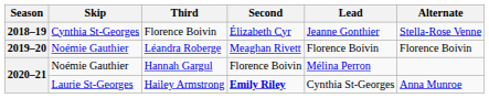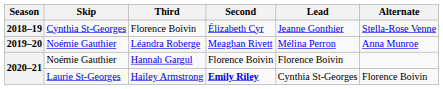Léandra Roberge | Lead: Florence Boivin -> Mélina Perron
Léandra Roberge | Alternate: Florence Boivin -> Anna Munroe
Hannah Gargul | Lead: Mélina Perron -> Florence Boivin
Hailey Armstrong | Alternate: Anna Munroe -> Florence Boivin
